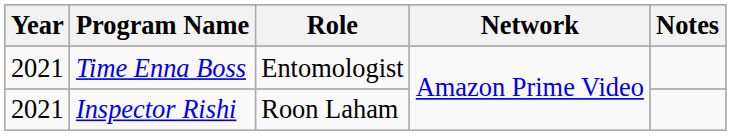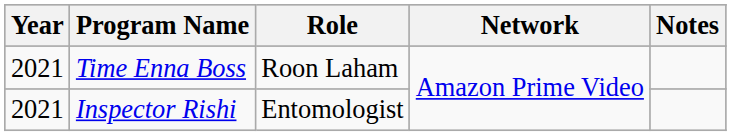Time Enna Boss | Role: Entomologist -> Roon Laham
Inspector Rishi | Role: Roon Laham -> Entomologist
